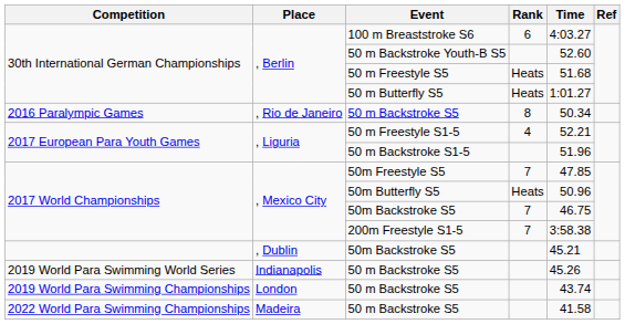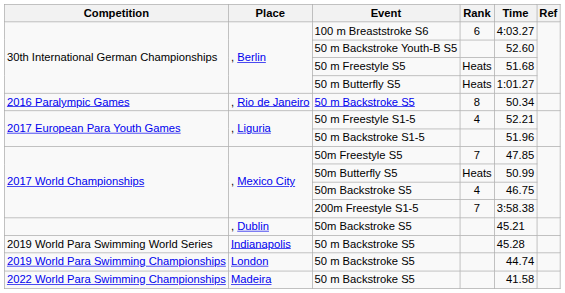50m Butterfly S5 | Time: 50.96 -> 50.99
2017 World Championships / 50m Backstroke S5 | Rank: 7 -> 4
2019 World Para Swimming World Series / 50 m Backstroke S5 | Time: 45.26 -> 45.28
2019 World Para Swimming Championships / 50 m Backstroke S5 | Time: 43.74 -> 44.74
